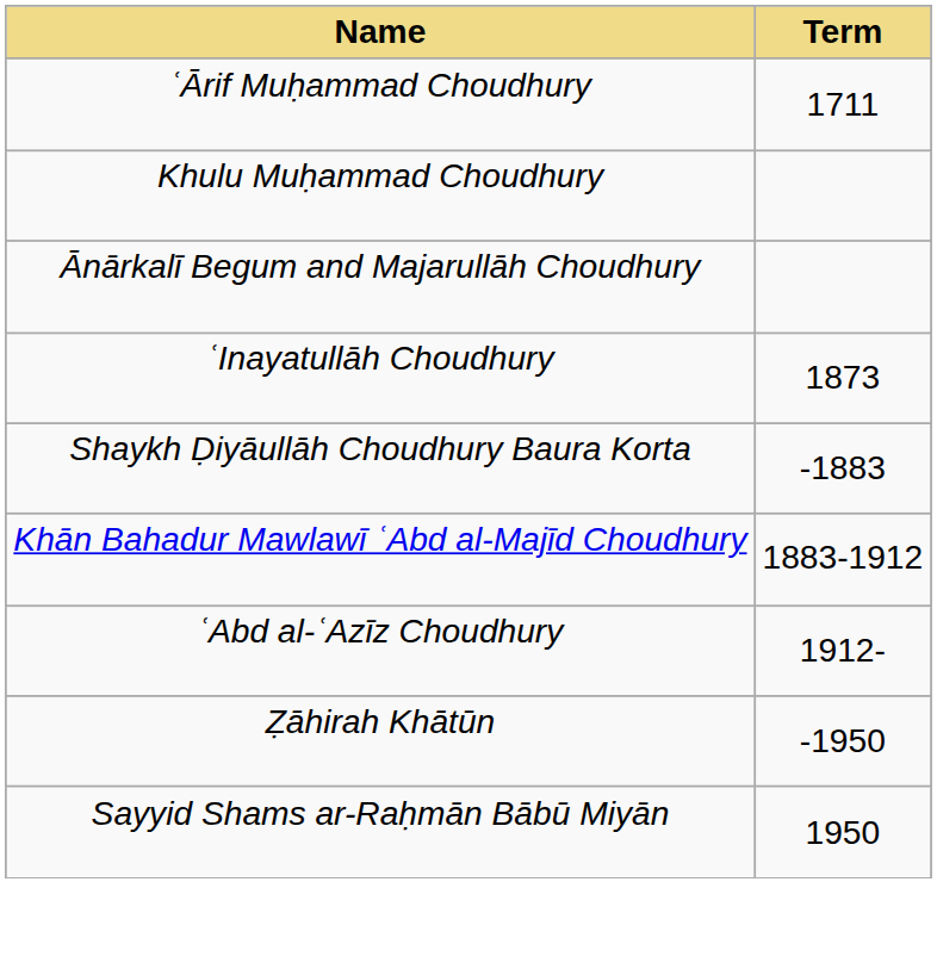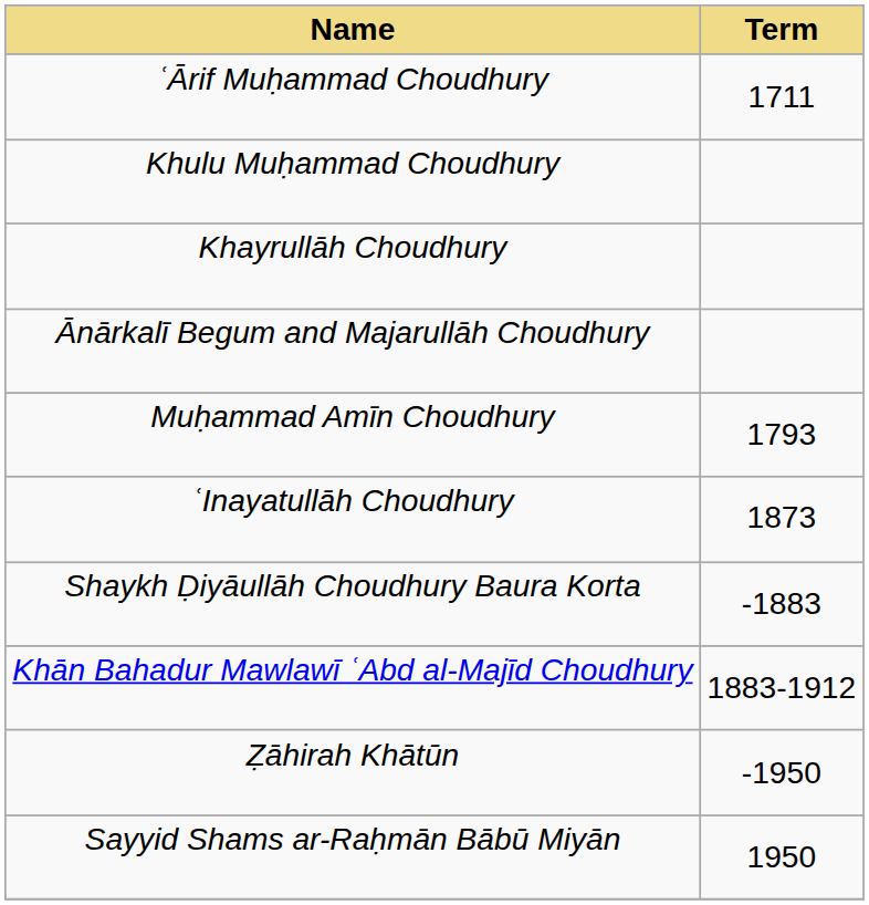+ row: Khayrullāh Choudhury
+ row: Muḥammad Amīn Choudhury | 1793
- row: ʿAbd al-ʿAzīz Choudhury | 1912-
